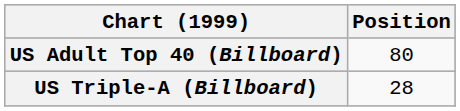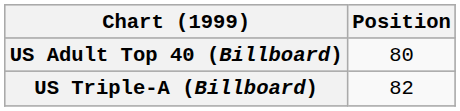US Triple-A (Billboard) | Position: 28 -> 82
